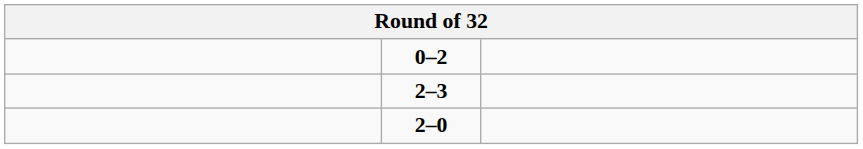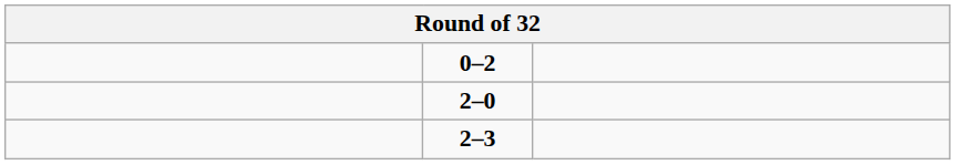rows swapped: 2–0 <-> 2–3
